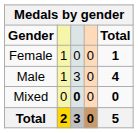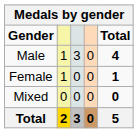rows swapped: Female <-> Male
Mixed | column 3: bold -> normal
